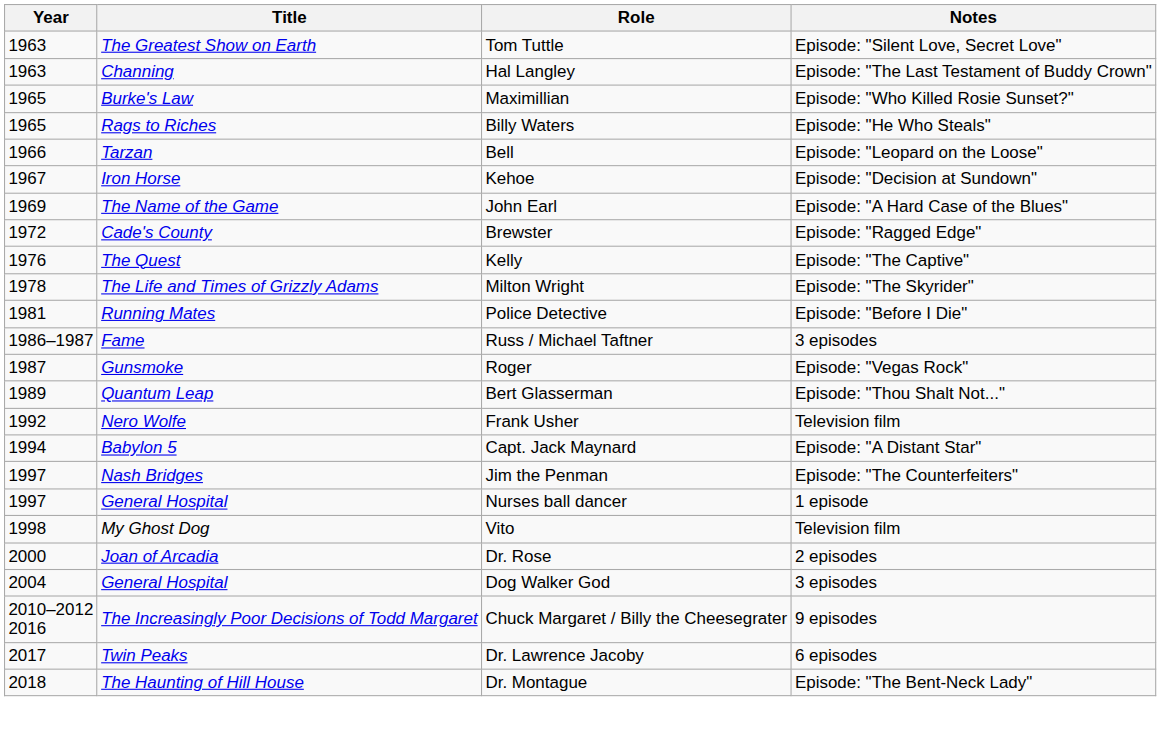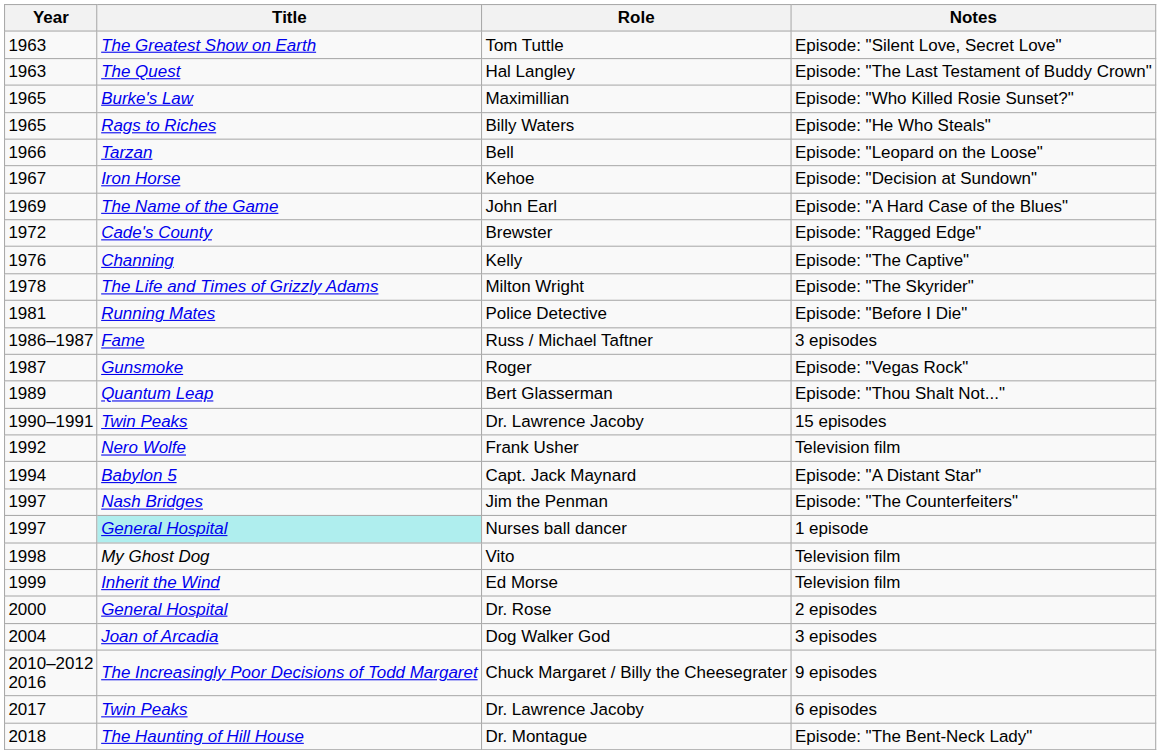Hal Langley | Title: Channing -> The Quest
Kelly | Title: The Quest -> Channing
+ row: 1990–1991 | Twin Peaks | Dr. Lawrence Jacoby | 15 episodes
Nurses ball dancer | Title: no background -> paleturquoise background
+ row: 1999 | Inherit the Wind | Ed Morse | Television film
Dr. Rose | Title: Joan of Arcadia -> General Hospital
Dog Walker God | Title: General Hospital -> Joan of Arcadia
